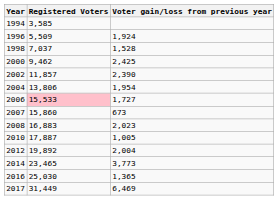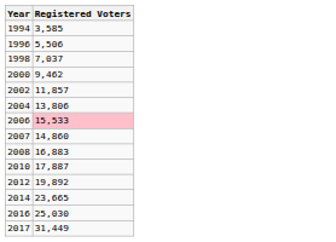- column: Voter gain/loss from previous year | 1,924 | 1,528 | 2,425 | 2,390 | 1,954 | 1,727 | 673 | 2,023 | 1,005 | 2,004 | 3,773 | 1,365 | 6,469
1996 | Registered Voters: 5,509 -> 5,506
2007 | Registered Voters: 15,860 -> 14,860
2014 | Registered Voters: 23,465 -> 23,665
